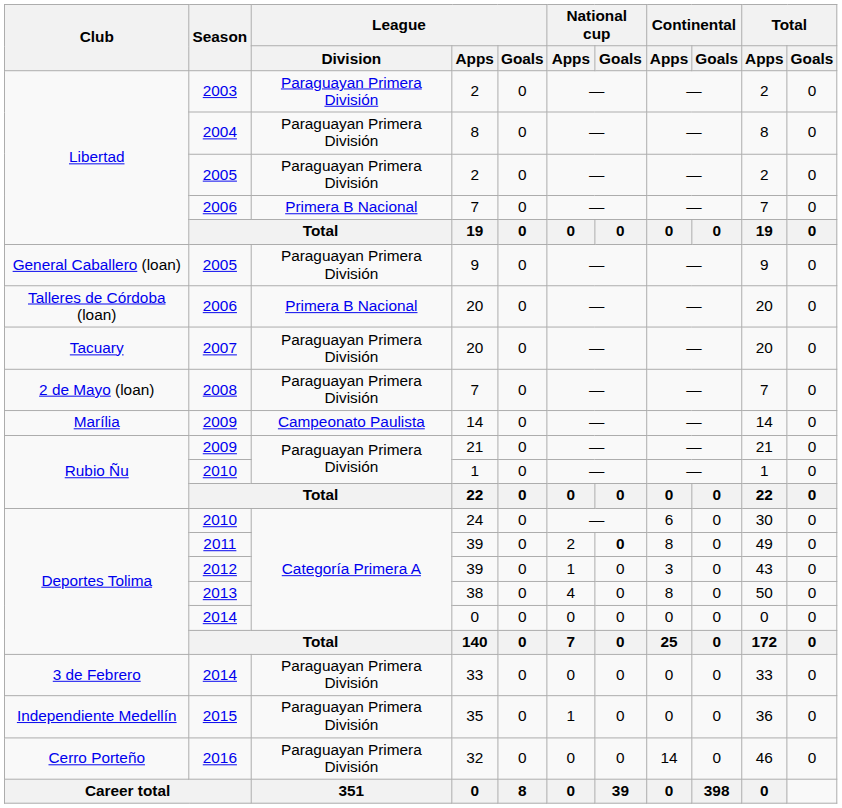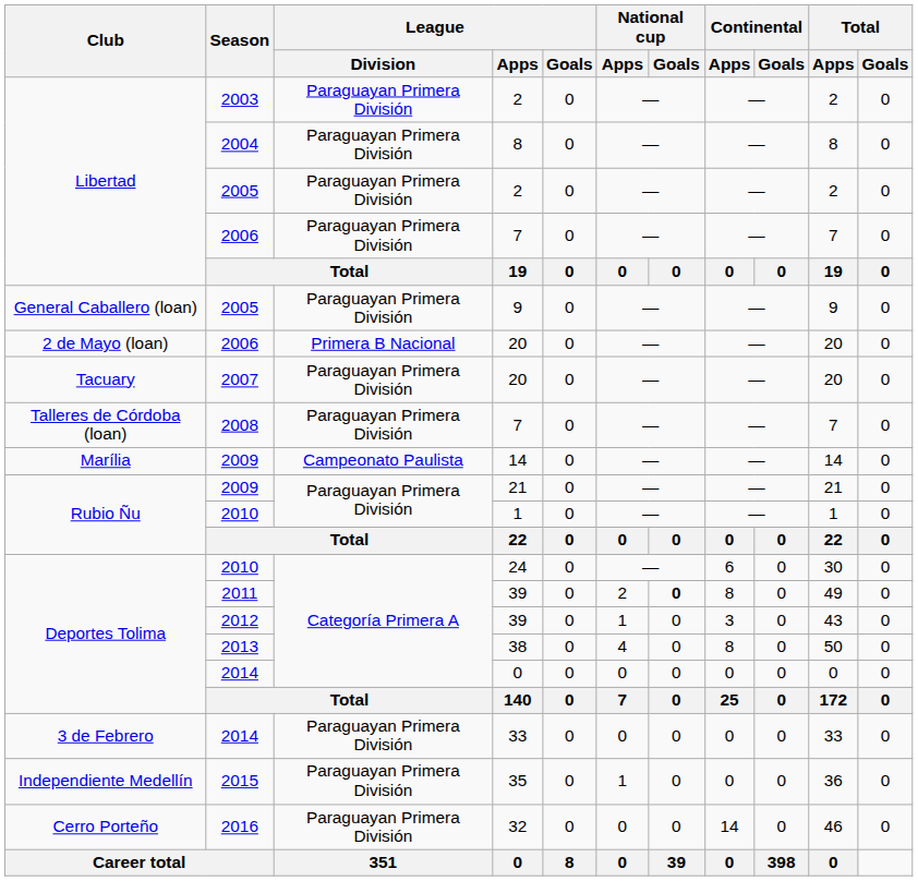2006 / 7 | League / Division: Primera B Nacional -> Paraguayan Primera División
2006 / 20 | Club: Talleres de Córdoba (loan) -> 2 de Mayo (loan)
2008 / 7 | Club: 2 de Mayo (loan) -> Talleres de Córdoba (loan)
